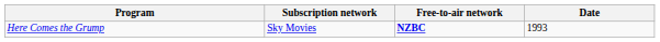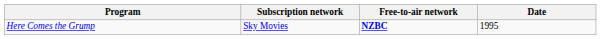Here Comes the Grump | Date: 1993 -> 1995
